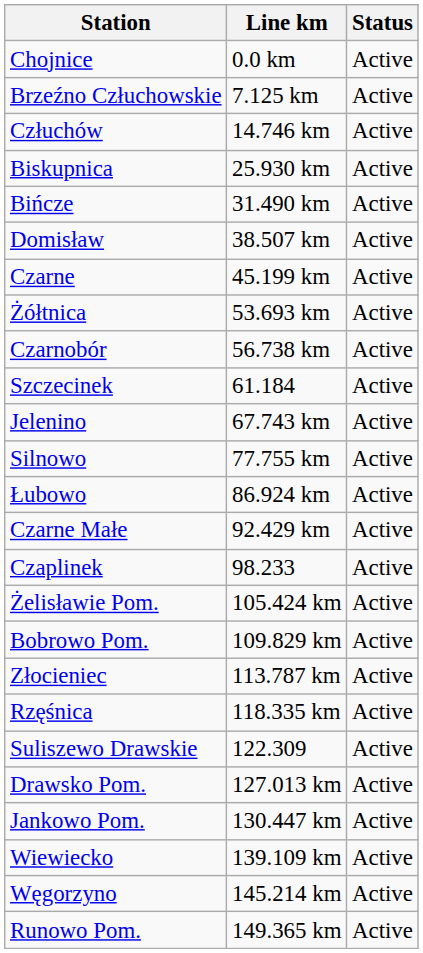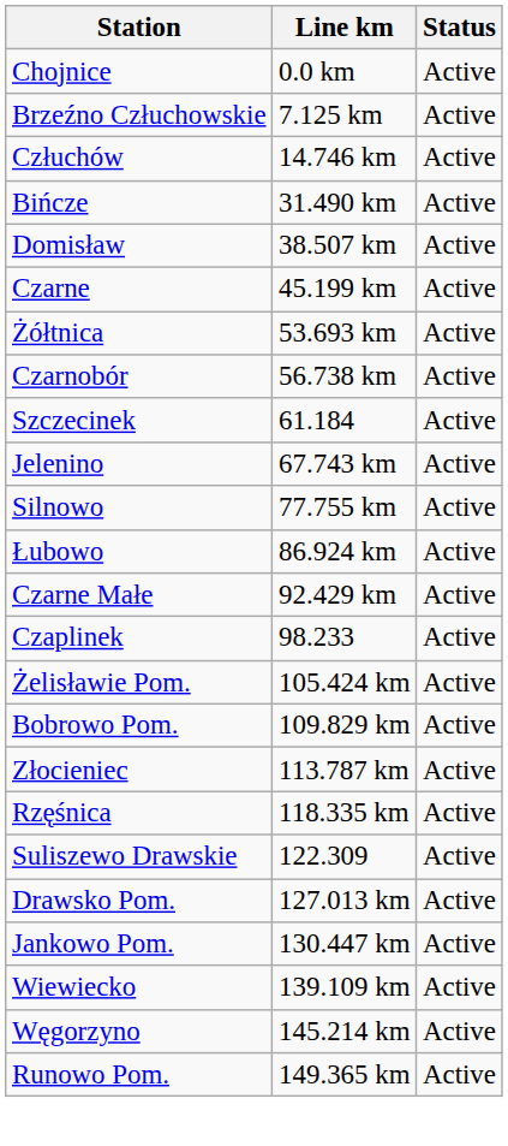- row: Biskupnica | 25.930 km | Active
